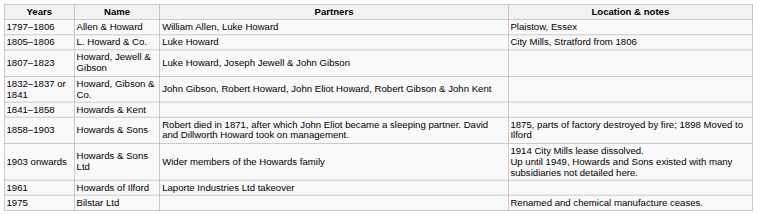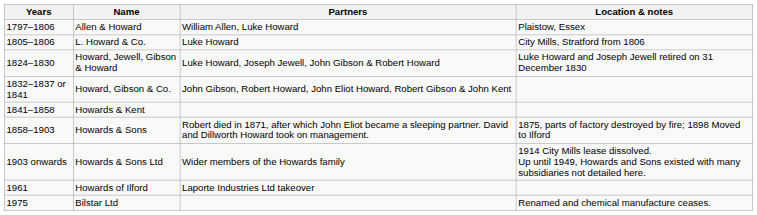- row: 1807–1823 | Howard, Jewell & Gibson | Luke Howard, Joseph Jewell & John Gibson
+ row: 1824–1830 | Howard, Jewell, Gibson & Howard | Luke Howard, Joseph Jewell, John Gibson & Robert Howard | Luke Howard and Joseph Jewell retired on 31 December 1830
